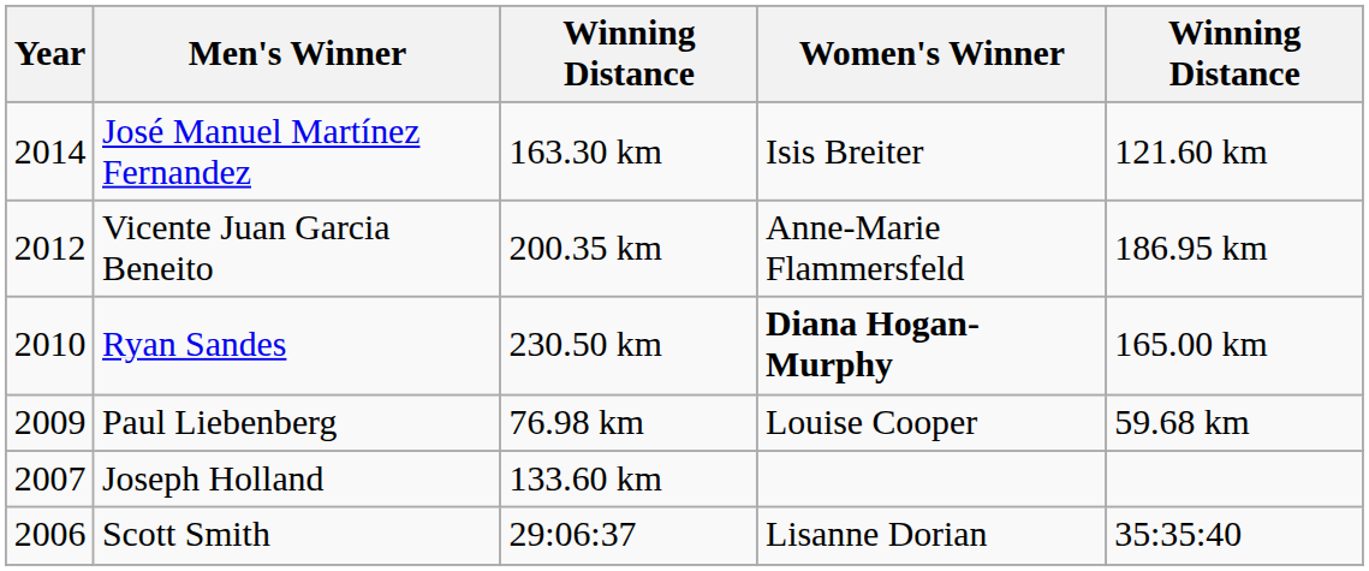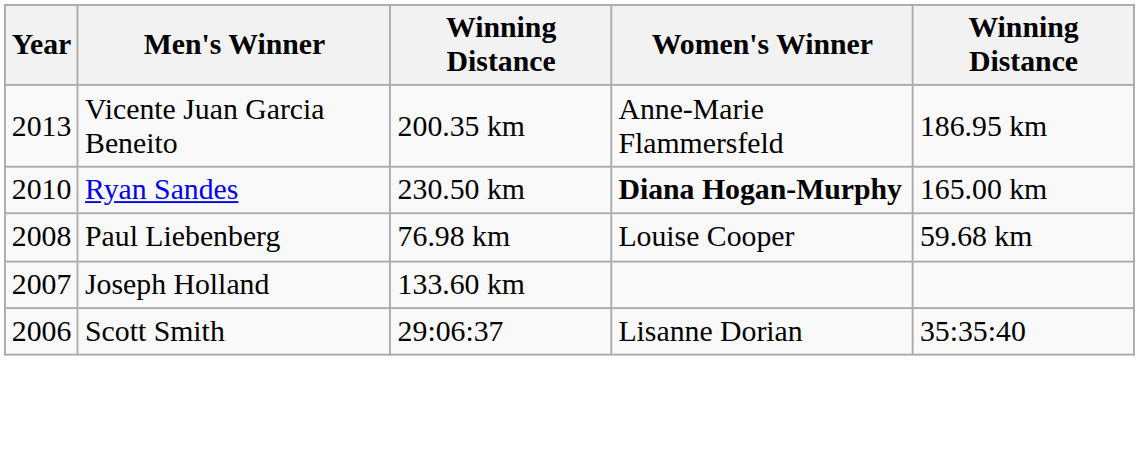- row: 2014 | José Manuel Martínez Fernandez | 163.30 km | Isis Breiter | 121.60 km
Vicente Juan Garcia Beneito | Year: 2012 -> 2013
Paul Liebenberg | Year: 2009 -> 2008
